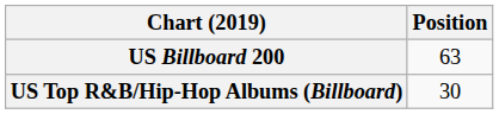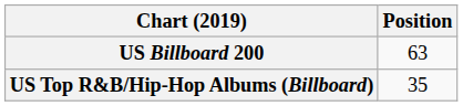US Top R&B/Hip-Hop Albums (Billboard) | Position: 30 -> 35
